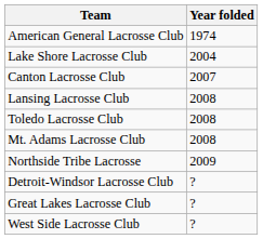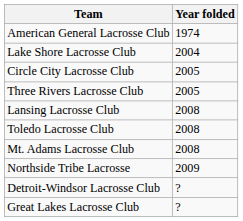+ row: Circle City Lacrosse Club | 2005
+ row: Three Rivers Lacrosse Club | 2005
- row: Canton Lacrosse Club | 2007
- row: West Side Lacrosse Club | ?
